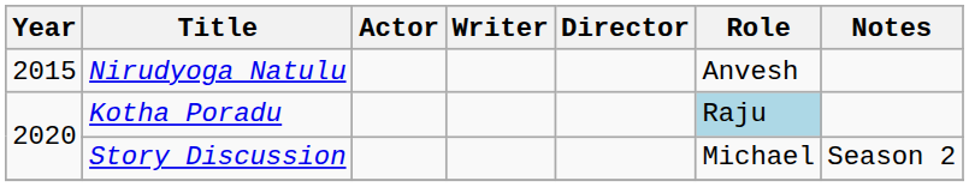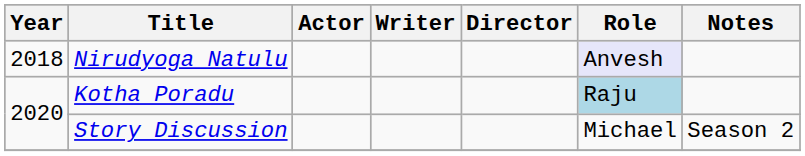Nirudyoga Natulu | Year: 2015 -> 2018
Nirudyoga Natulu | Role: no background -> lavender background
